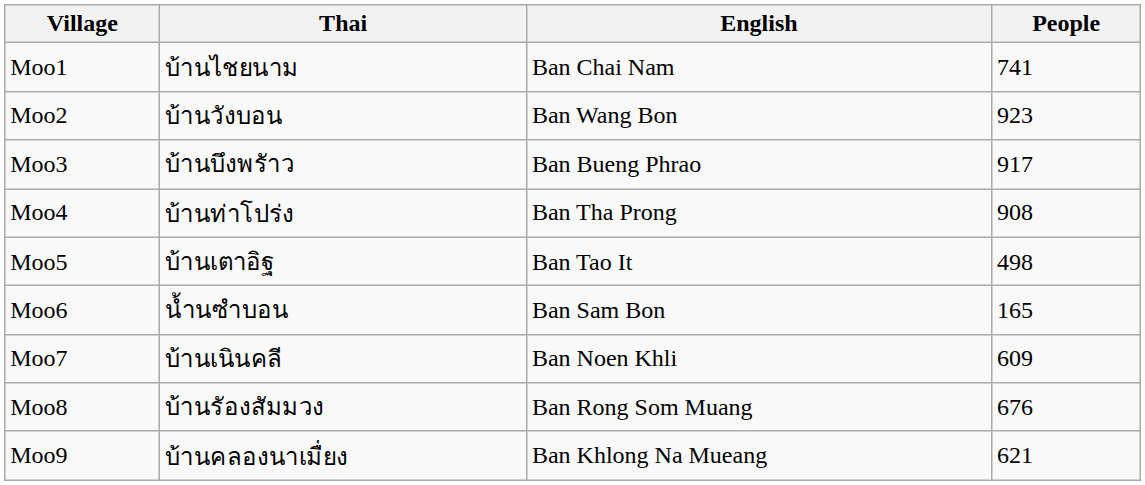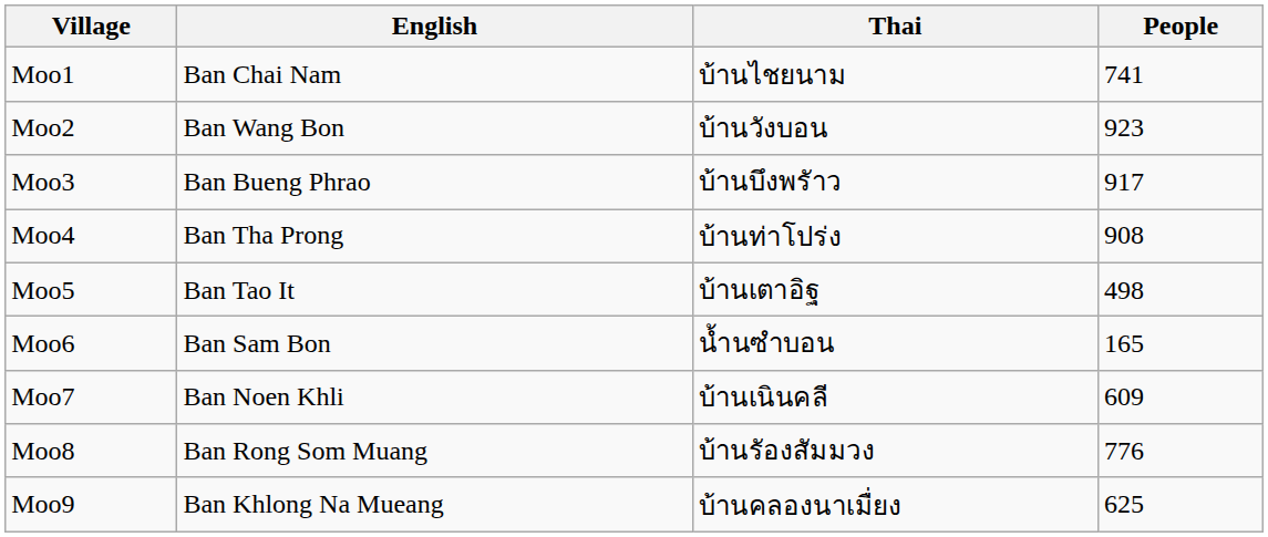columns swapped: English <-> Thai
Moo8 | People: 676 -> 776
Moo9 | People: 621 -> 625
